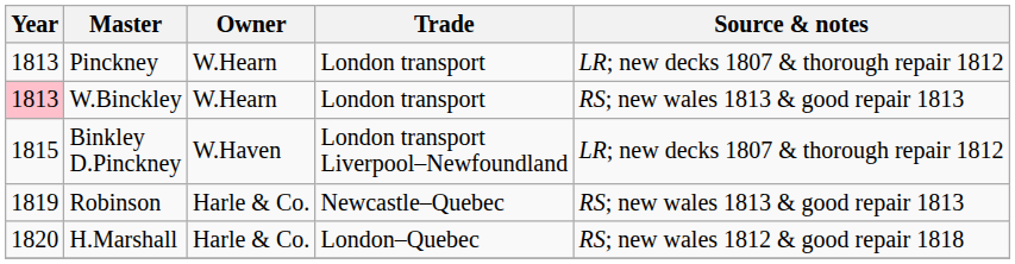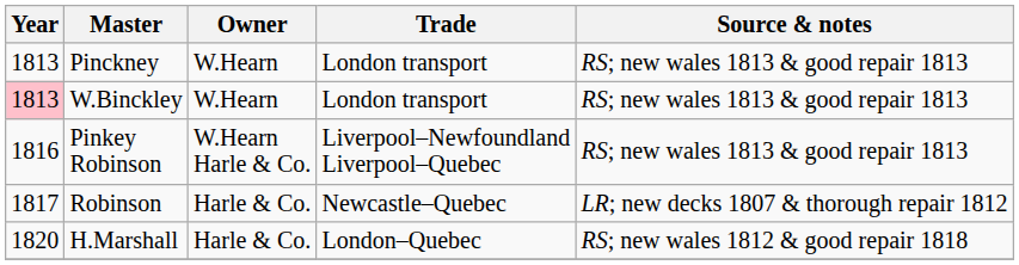Pinckney | Source & notes: LR; new decks 1807 & thorough repair 1812 -> RS; new wales 1813 & good repair 1813
- row: 1815 | Binkley D.Pinckney | W.Haven | London transport Liverpool–Newfoundland | LR; new decks 1807 & thorough repair 1812
+ row: 1816 | Pinkey Robinson | W.Hearn Harle & Co. | Liverpool–Newfoundland Liverpool–Quebec | RS; new wales 1813 & good repair 1813
Robinson | Year: 1819 -> 1817
Robinson | Source & notes: RS; new wales 1813 & good repair 1813 -> LR; new decks 1807 & thorough repair 1812
